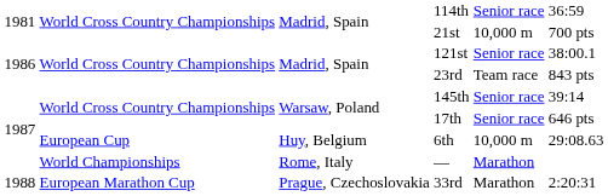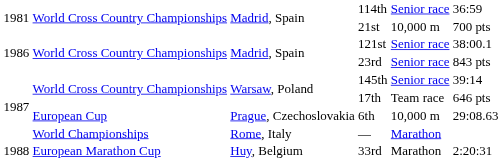23rd | column 5: Team race -> Senior race
17th | column 5: Senior race -> Team race
6th | column 3: Huy, Belgium -> Prague, Czechoslovakia
33rd | column 3: Prague, Czechoslovakia -> Huy, Belgium
